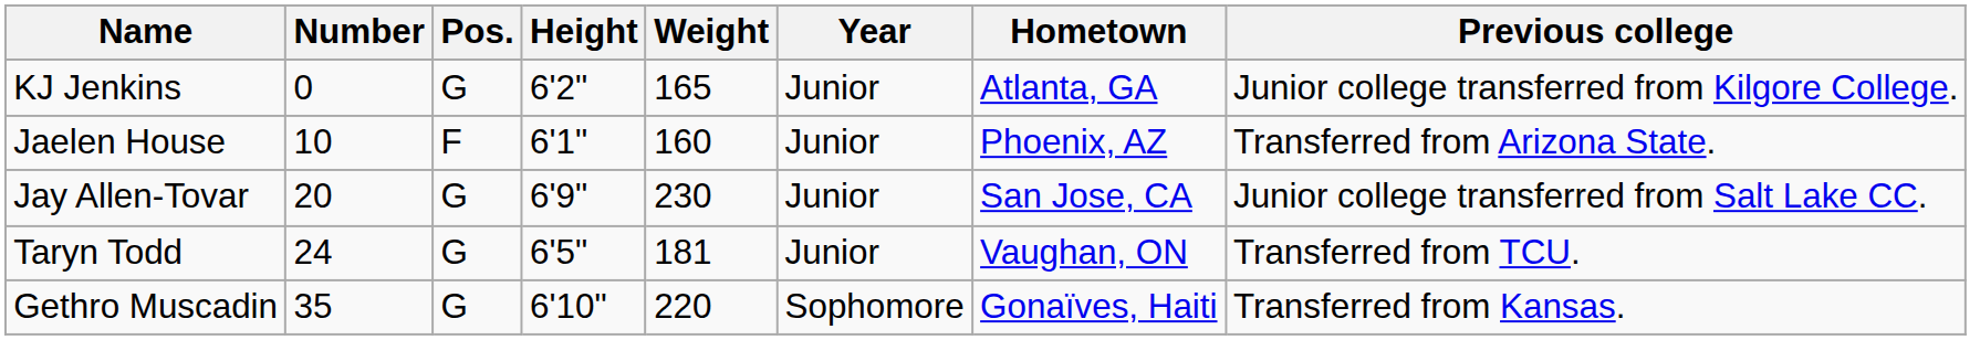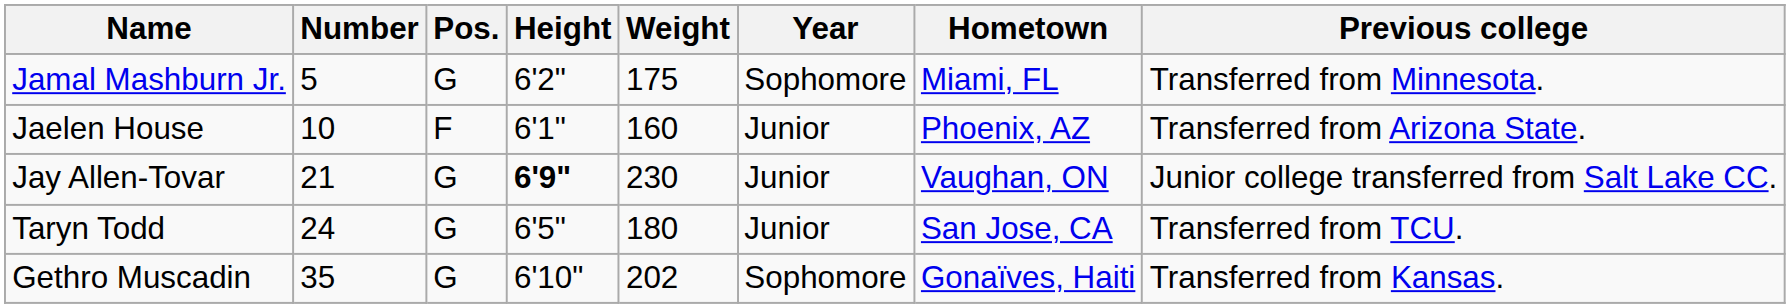- row: KJ Jenkins | 0 | G | 6'2" | 165 | Junior | Atlanta, GA | Junior college transferred from Kilgore College.
+ row: Jamal Mashburn Jr. | 5 | G | 6'2" | 175 | Sophomore | Miami, FL | Transferred from Minnesota.
Jay Allen-Tovar | Number: 20 -> 21
Jay Allen-Tovar | Height: normal -> bold
Jay Allen-Tovar | Hometown: San Jose, CA -> Vaughan, ON
Taryn Todd | Weight: 181 -> 180
Taryn Todd | Hometown: Vaughan, ON -> San Jose, CA
Gethro Muscadin | Weight: 220 -> 202
